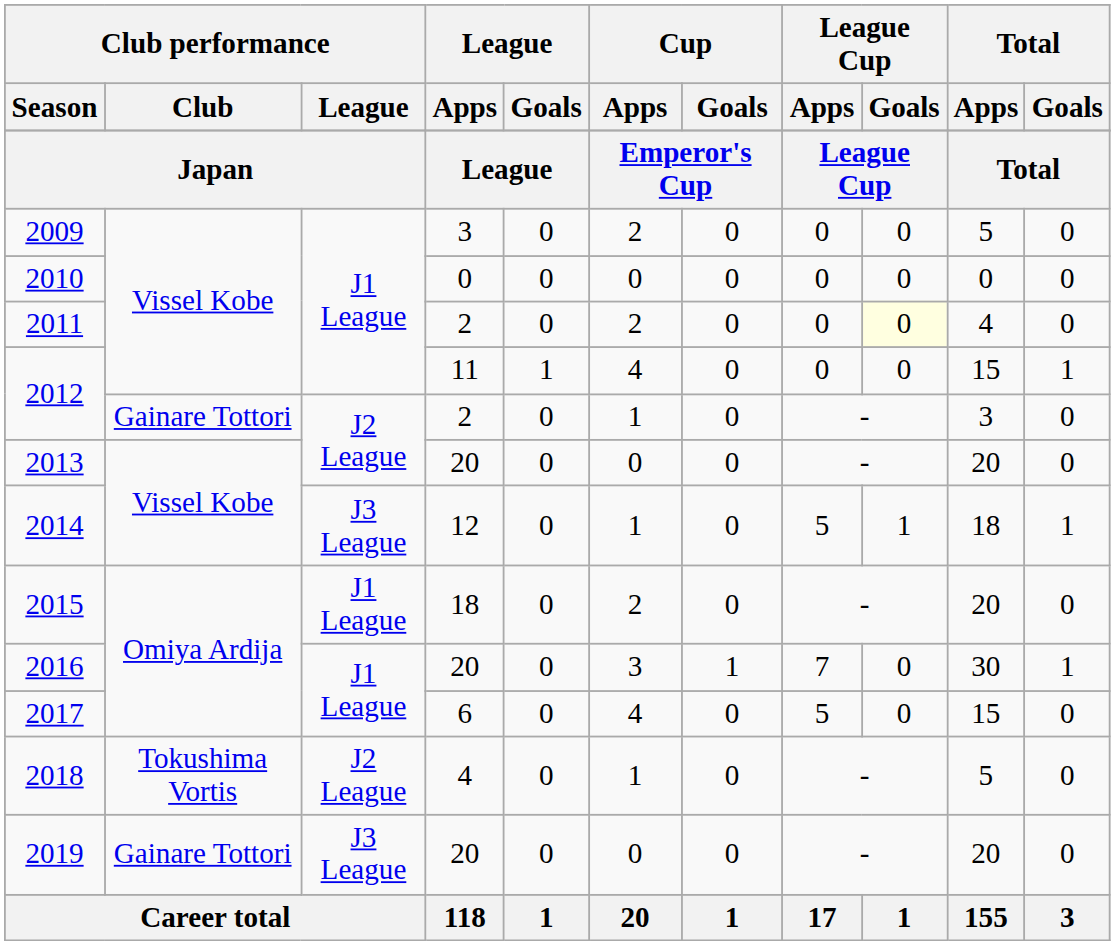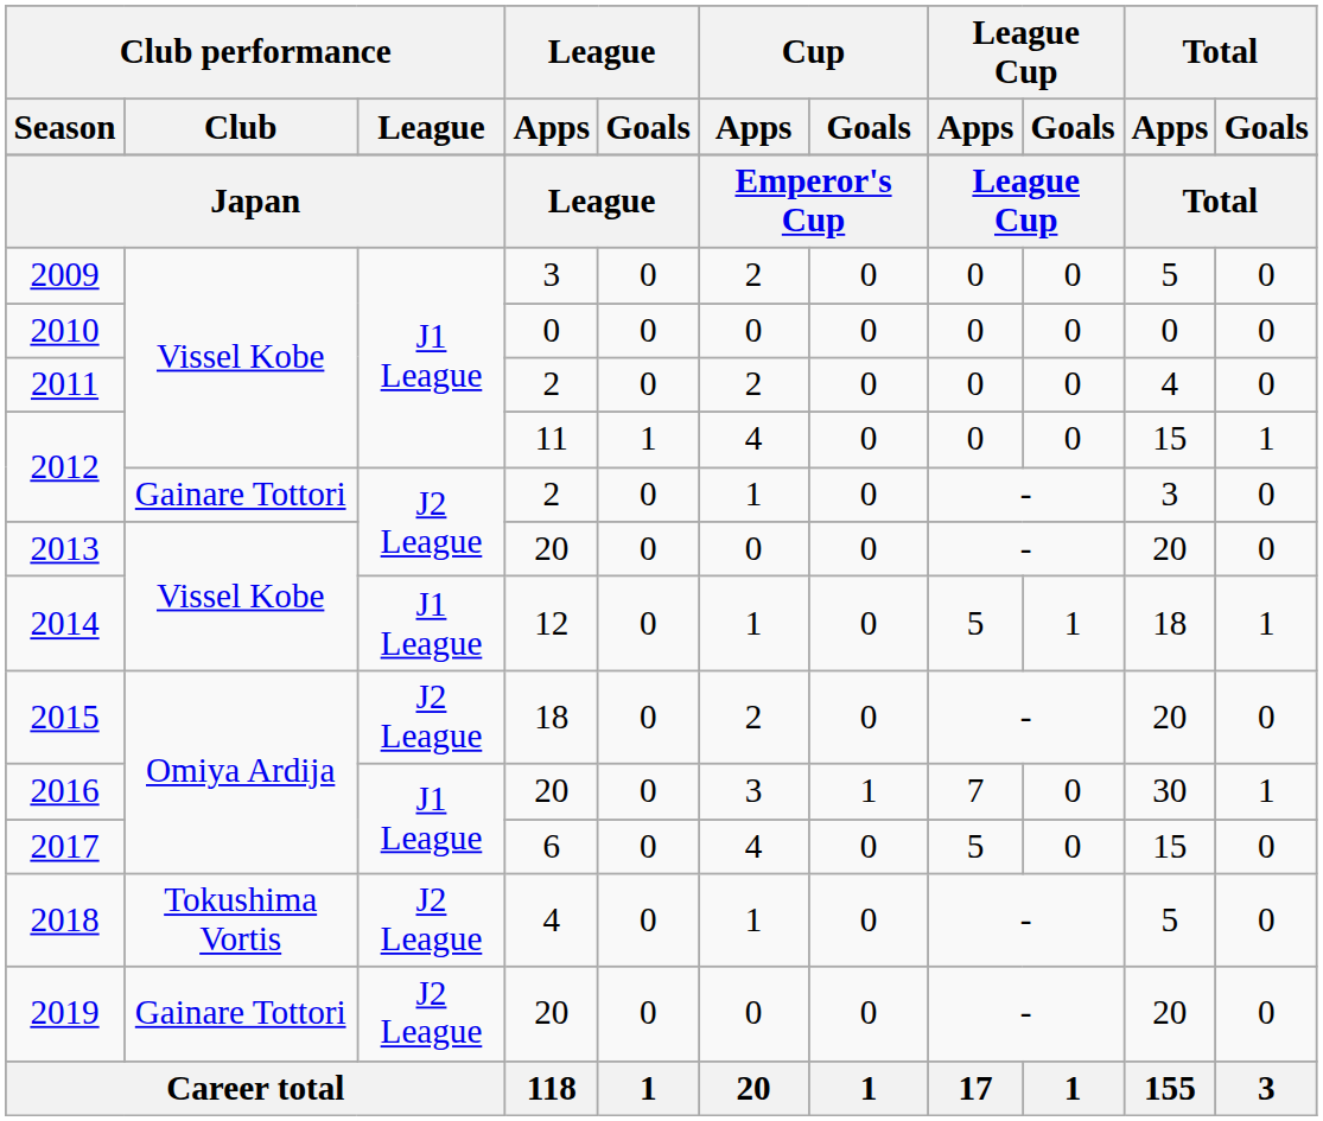2011 | League Cup / Goals: lightyellow background -> no background
2014 | Club performance / League: J3 League -> J1 League
2015 | Club performance / League: J1 League -> J2 League
2019 | Club performance / League: J3 League -> J2 League
